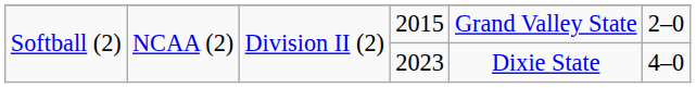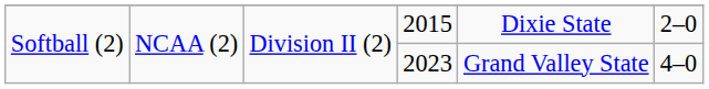2015 | column 5: Grand Valley State -> Dixie State
2023 | column 5: Dixie State -> Grand Valley State
